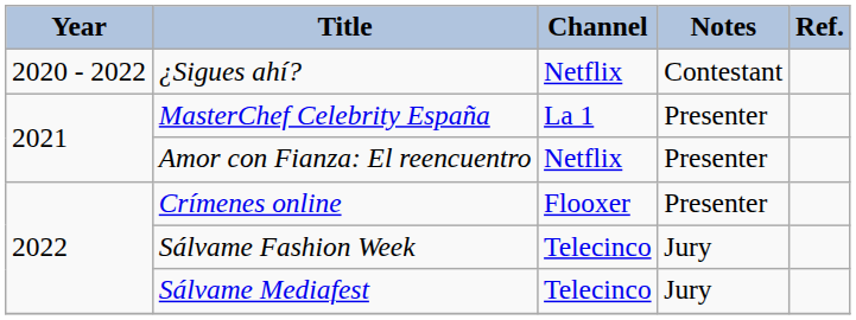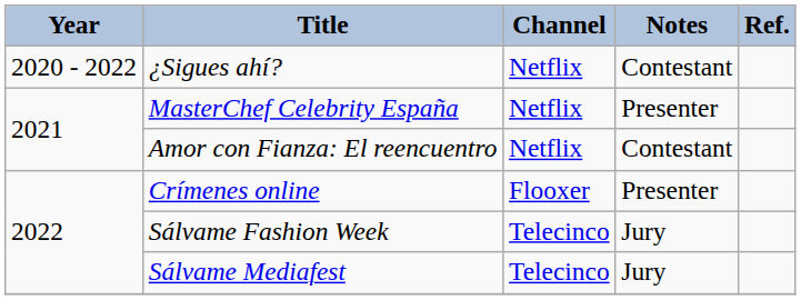MasterChef Celebrity España | Channel: La 1 -> Netflix
Amor con Fianza: El reencuentro | Notes: Presenter -> Contestant
